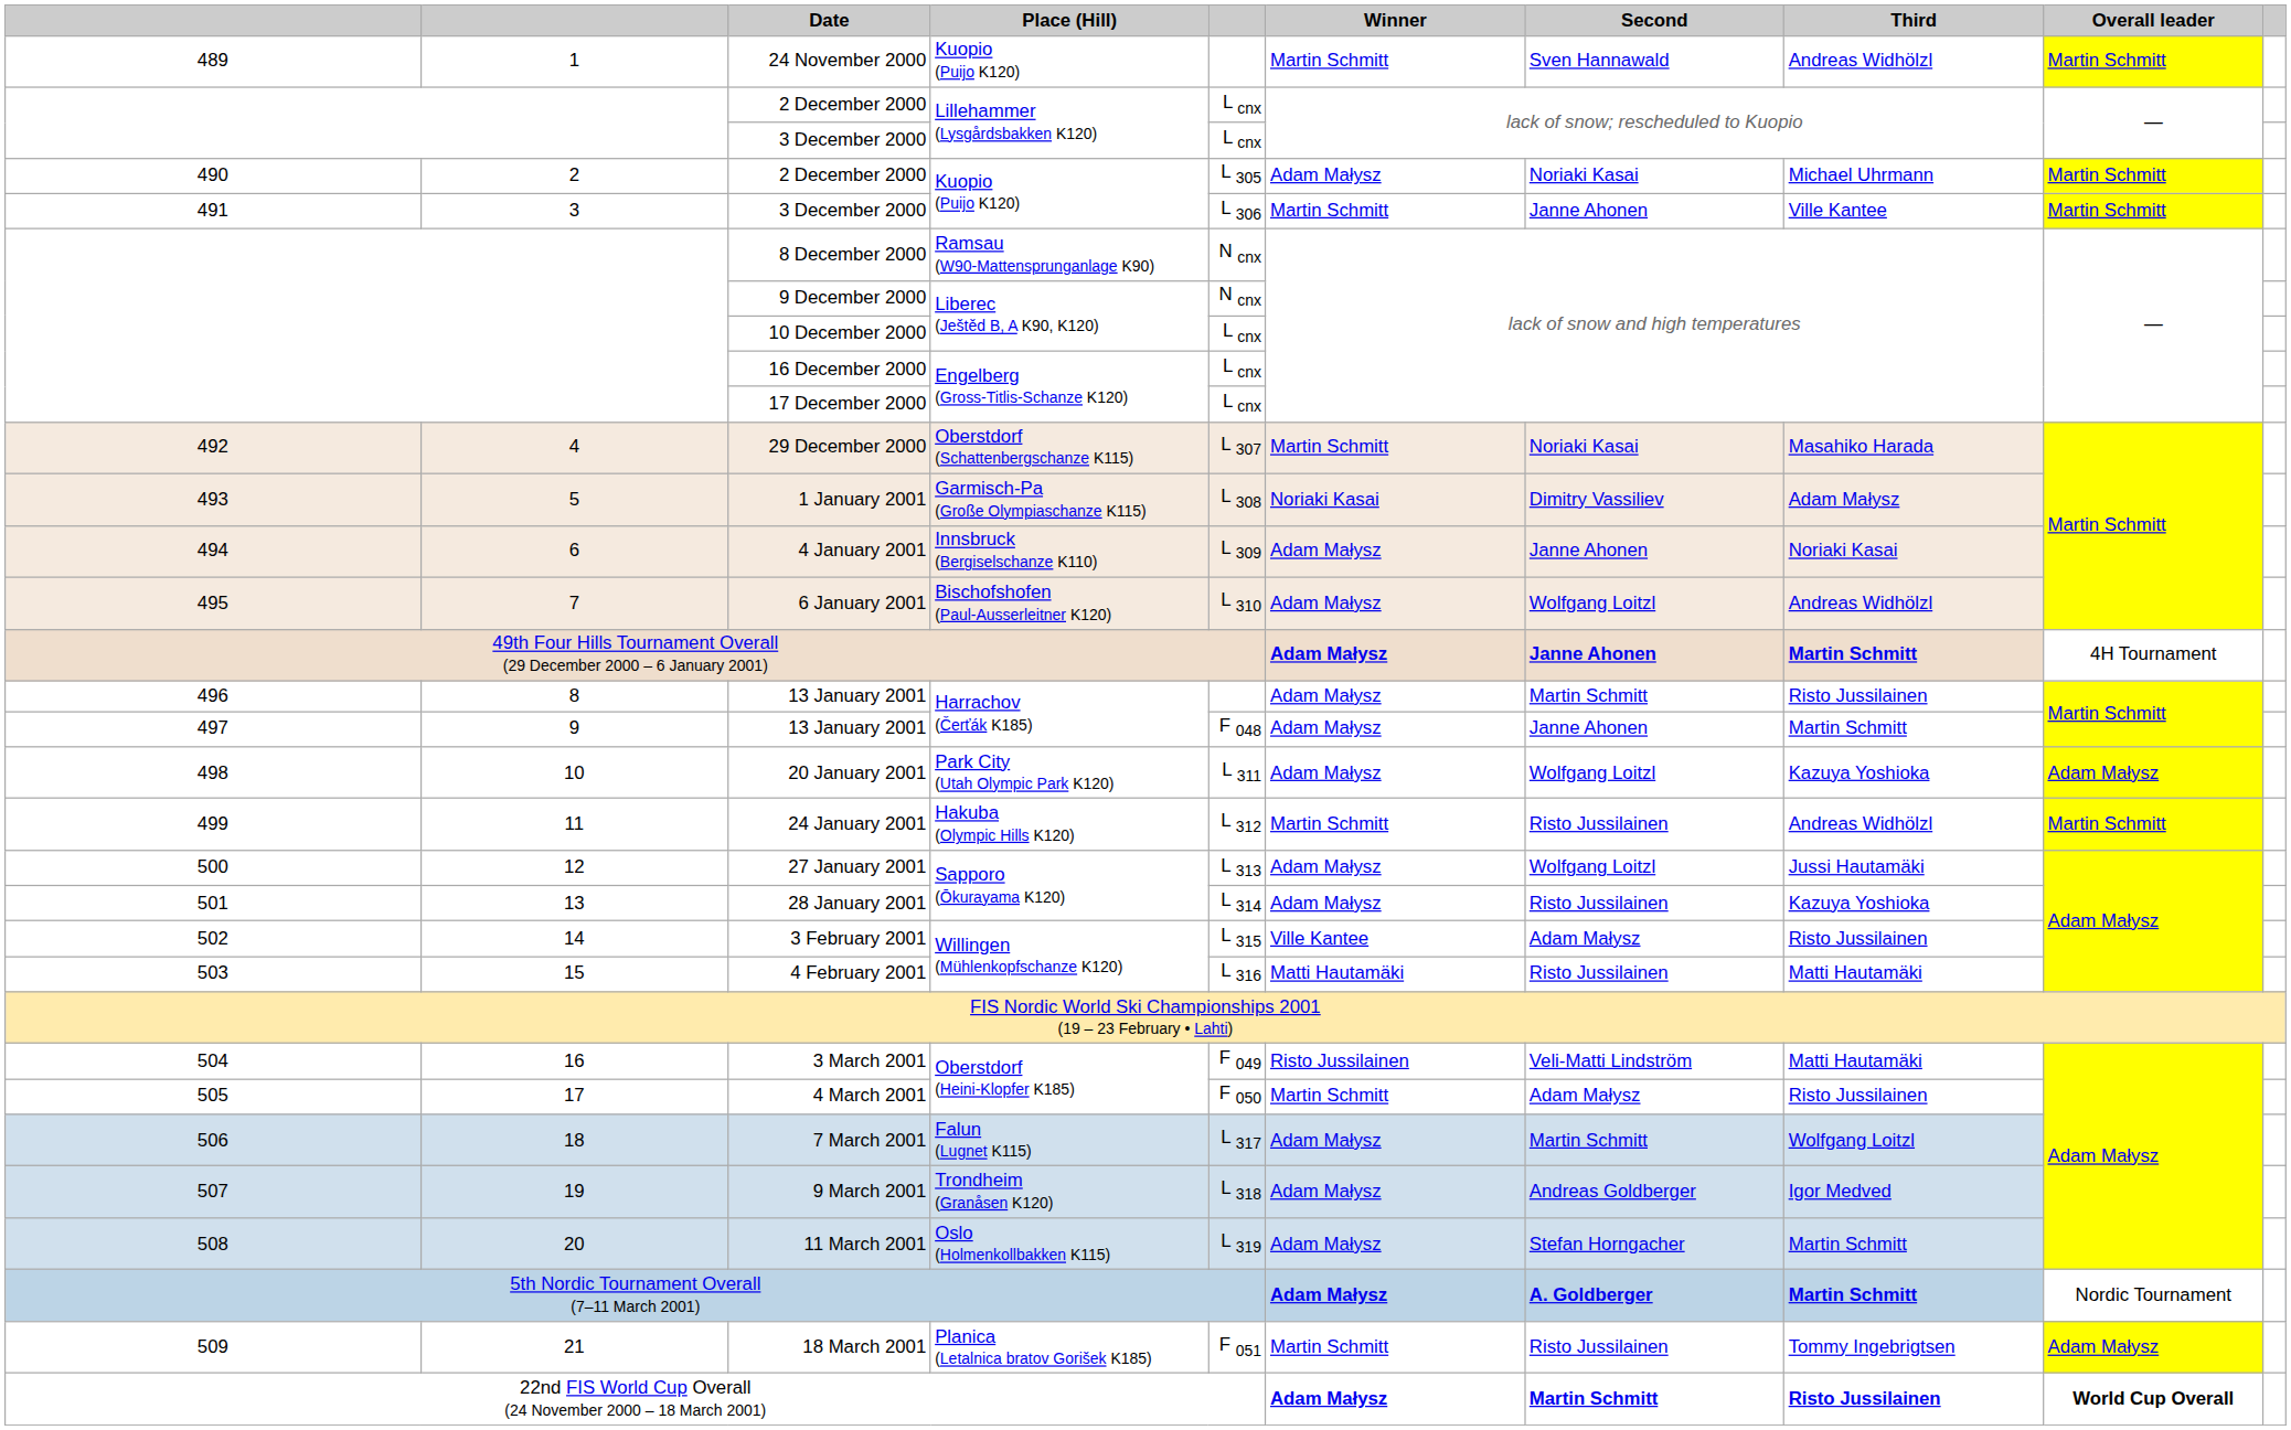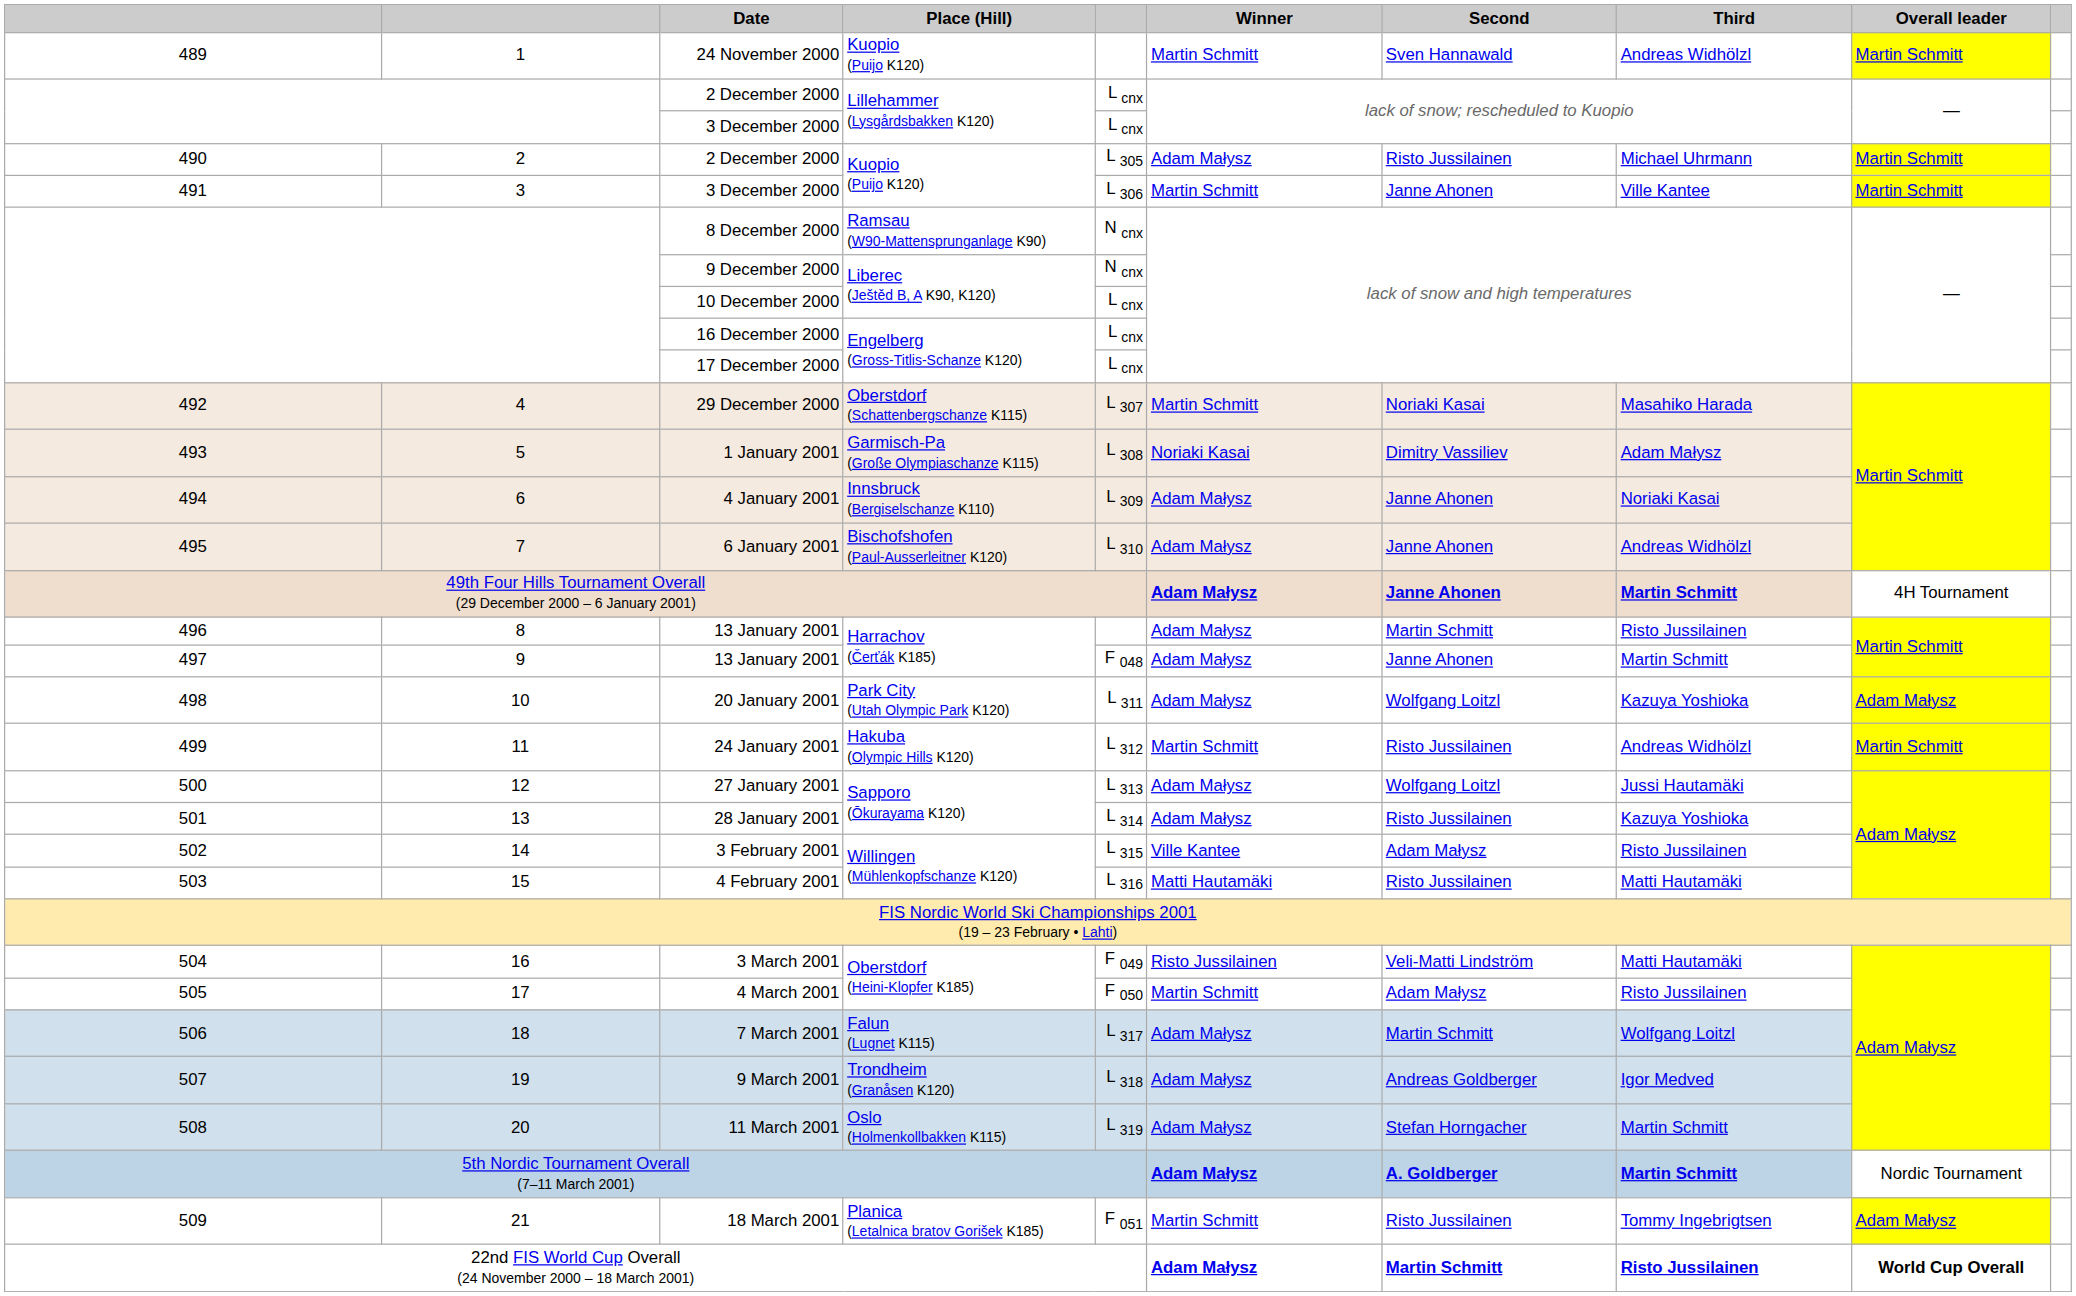490 / 2 December 2000 | Second: Noriaki Kasai -> Risto Jussilainen
6 January 2001 | Second: Wolfgang Loitzl -> Janne Ahonen
